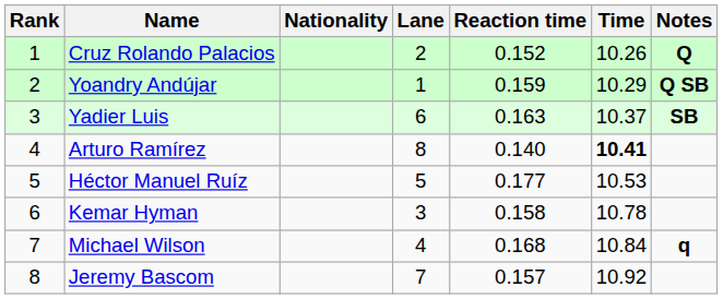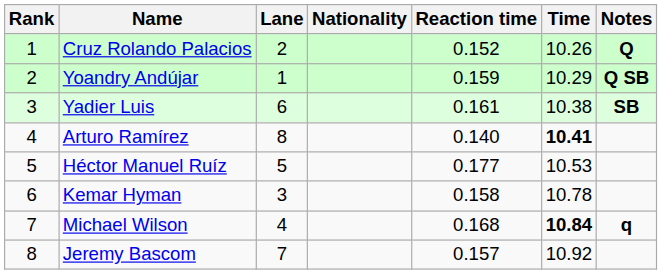columns swapped: Nationality <-> Lane
Yadier Luis | Reaction time: 0.163 -> 0.161
Yadier Luis | Time: 10.37 -> 10.38
Michael Wilson | Time: normal -> bold
